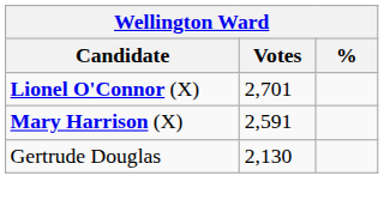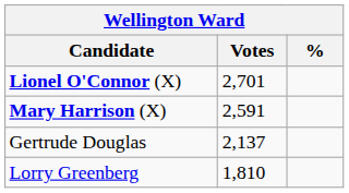Gertrude Douglas | Votes: 2,130 -> 2,137
+ row: Lorry Greenberg | 1,810
